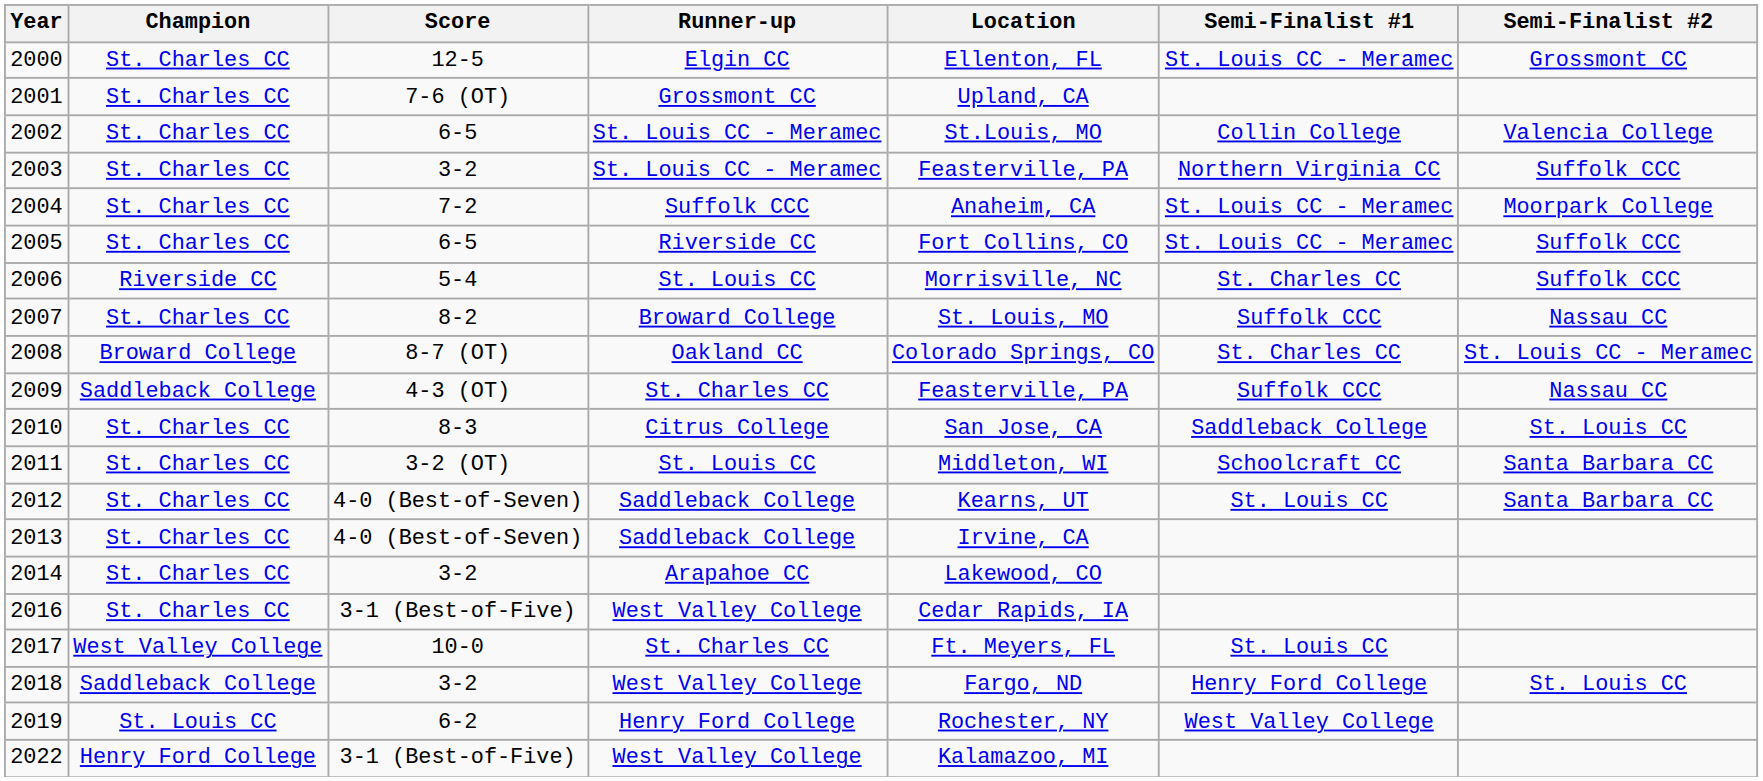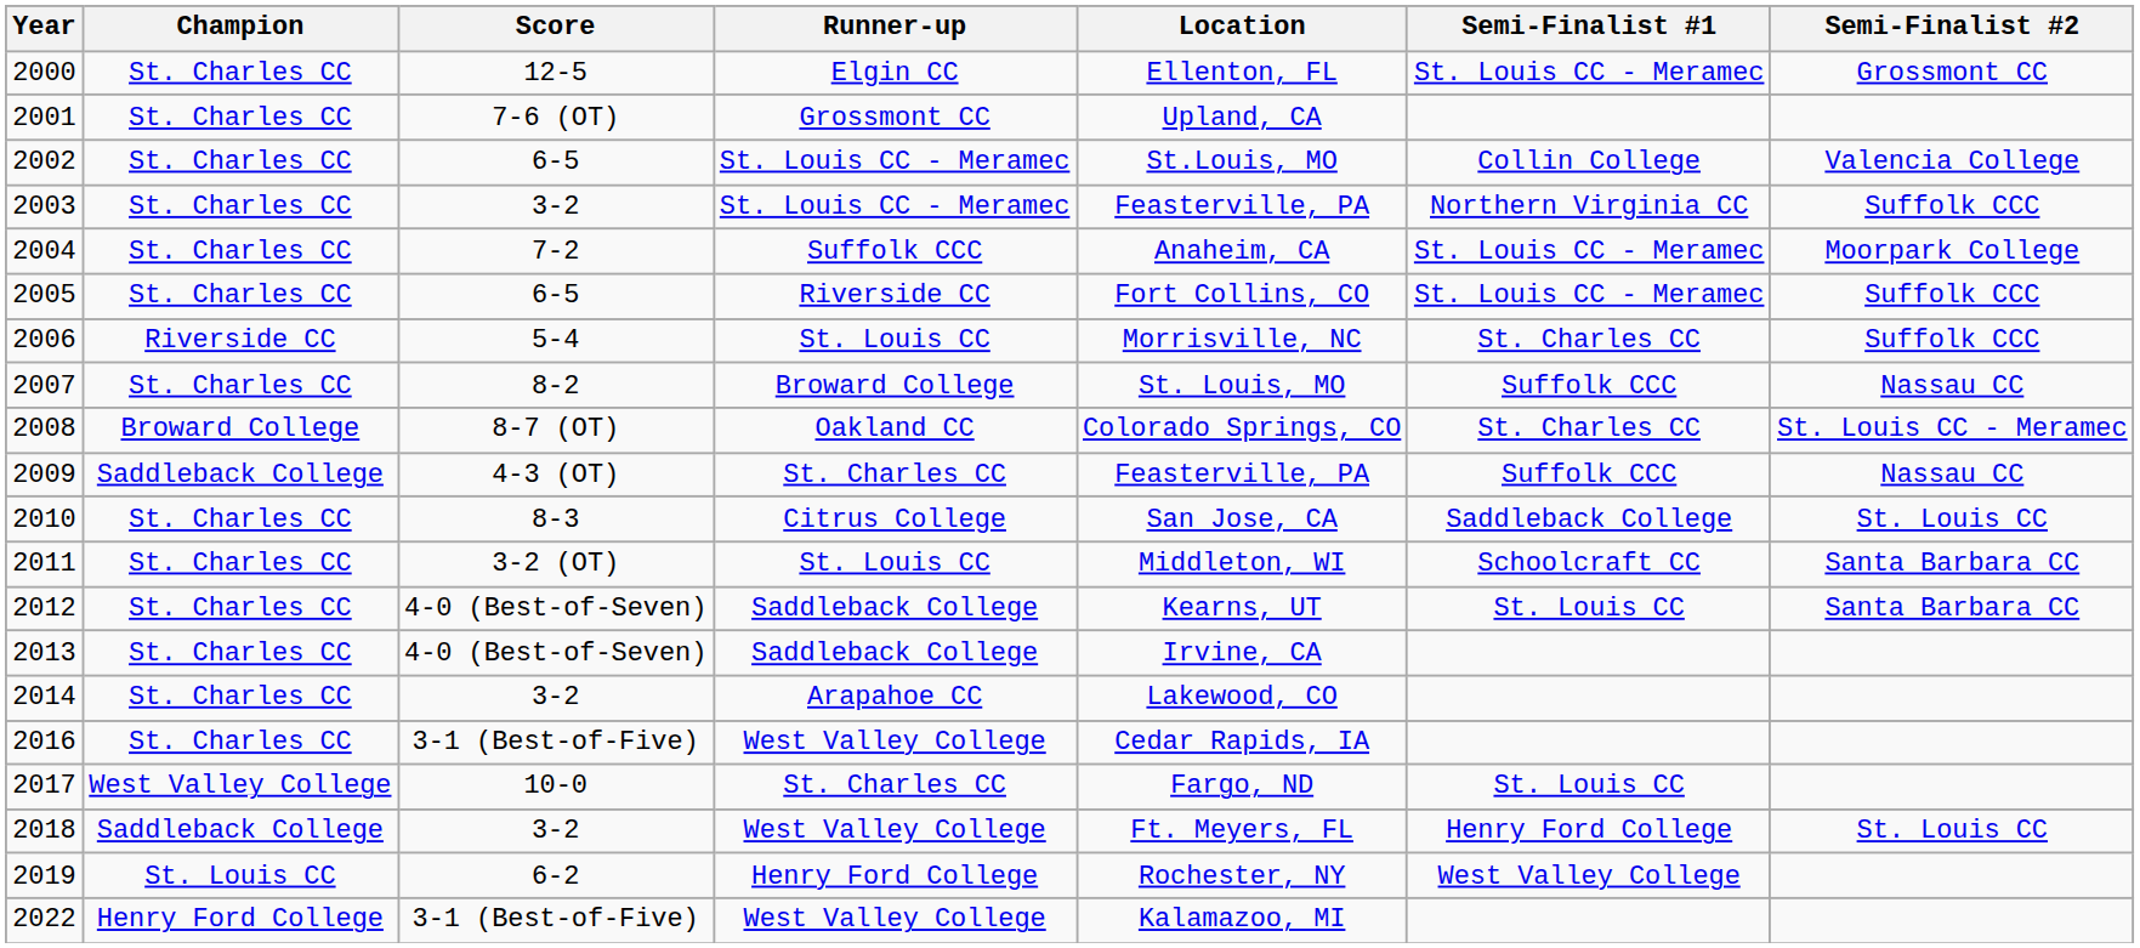2017 | Location: Ft. Meyers, FL -> Fargo, ND
2018 | Location: Fargo, ND -> Ft. Meyers, FL
